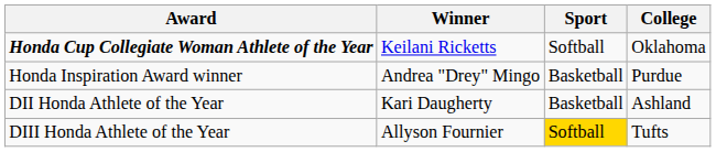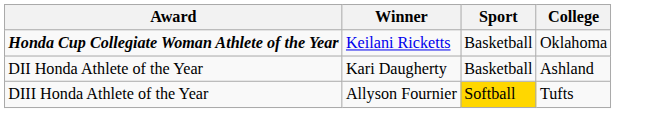Honda Cup Collegiate Woman Athlete of the Year | Sport: Softball -> Basketball
- row: Honda Inspiration Award winner | Andrea "Drey" Mingo | Basketball | Purdue
